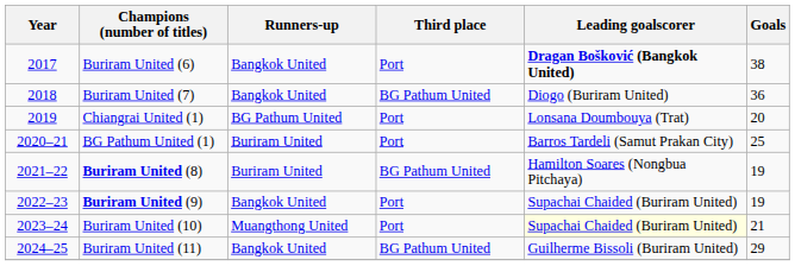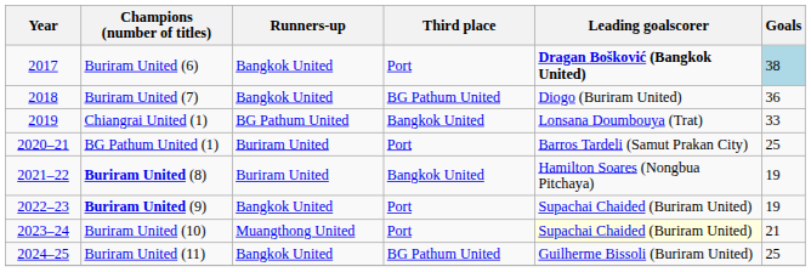Buriram United (6) | Goals: no background -> lightblue background
Chiangrai United (1) | Third place: Port -> Bangkok United
Chiangrai United (1) | Goals: 20 -> 33
Buriram United (8) | Third place: BG Pathum United -> Bangkok United
Buriram United (11) | Goals: 29 -> 25
